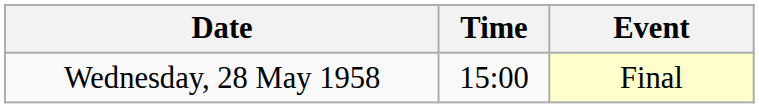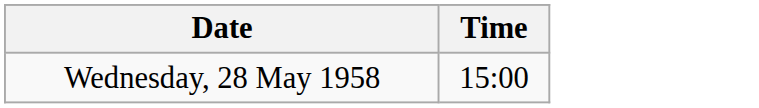- column: Event | Final
